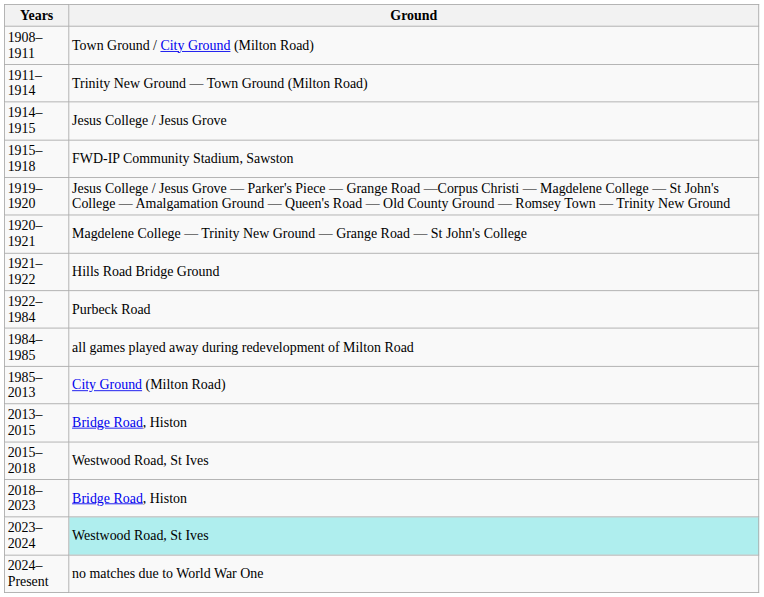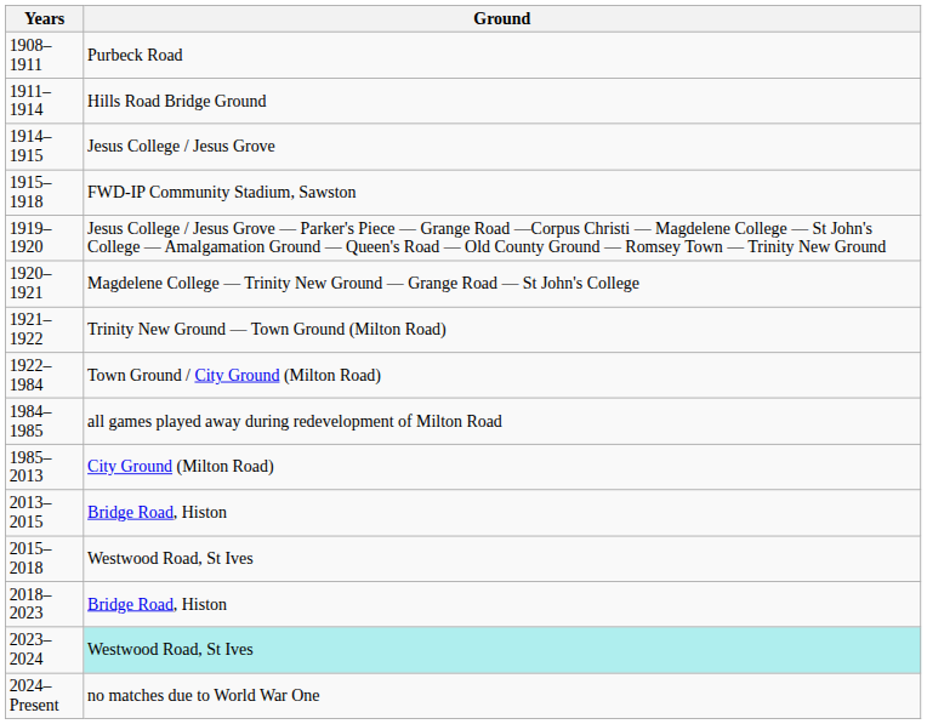1908–1911 | Ground: Town Ground / City Ground (Milton Road) -> Purbeck Road
1911–1914 | Ground: Trinity New Ground — Town Ground (Milton Road) -> Hills Road Bridge Ground
1921–1922 | Ground: Hills Road Bridge Ground -> Trinity New Ground — Town Ground (Milton Road)
1922–1984 | Ground: Purbeck Road -> Town Ground / City Ground (Milton Road)
